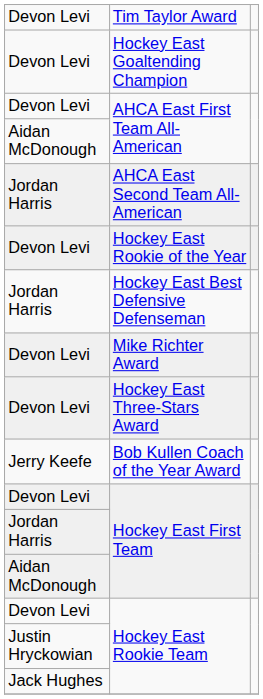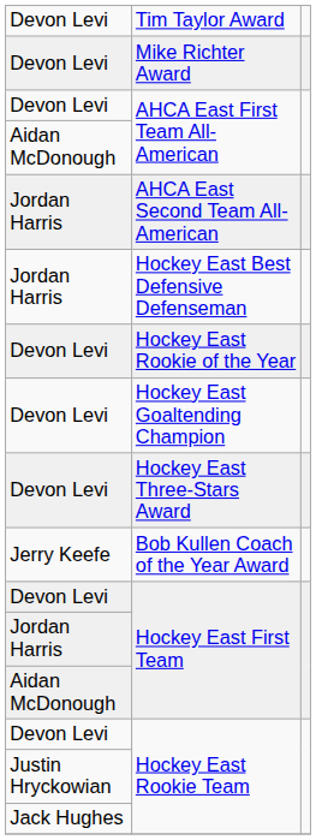rows swapped: Mike Richter Award <-> Hockey East Goaltending Champion
rows swapped: Hockey East Best Defensive Defenseman <-> Hockey East Rookie of the Year
